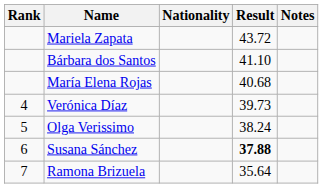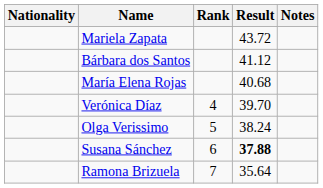columns swapped: Rank <-> Nationality
Bárbara dos Santos | Result: 41.10 -> 41.12
Verónica Díaz | Result: 39.73 -> 39.70
